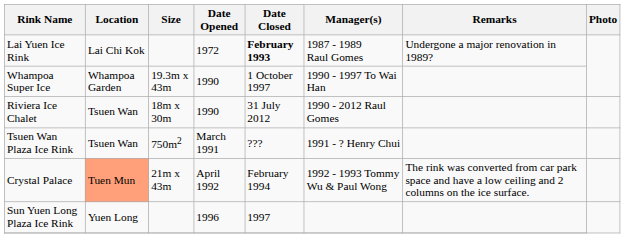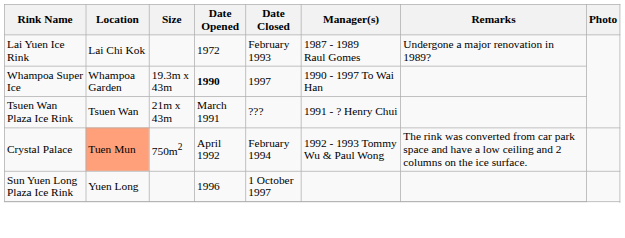Lai Yuen Ice Rink | Date Closed: bold -> normal
Whampoa Super Ice | Date Opened: normal -> bold
Whampoa Super Ice | Date Closed: 1 October 1997 -> 1997
- row: Riviera Ice Chalet | Tsuen Wan | 18m x 30m | 1990 | 31 July 2012 | 1990 - 2012 Raul Gomes
Tsuen Wan Plaza Ice Rink | Size: 750m2 -> 21m x 43m
Crystal Palace | Size: 21m x 43m -> 750m2
Sun Yuen Long Plaza Ice Rink | Date Closed: 1997 -> 1 October 1997
